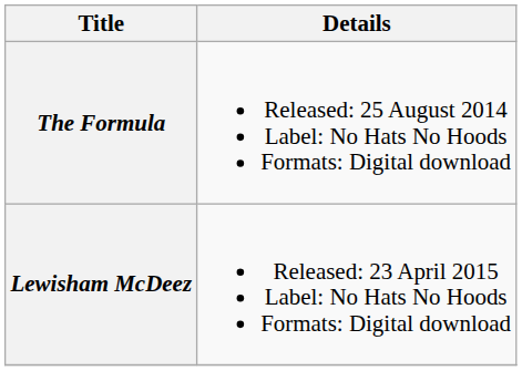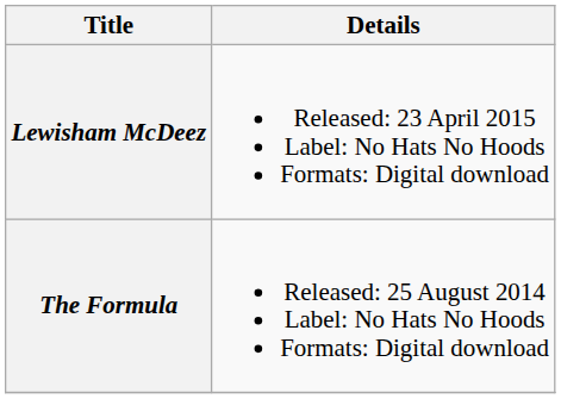rows swapped: The Formula <-> Lewisham McDeez
